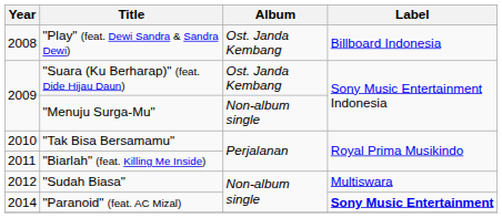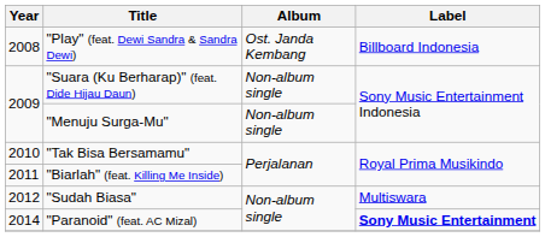"Suara (Ku Berharap)" (feat. Dide Hijau Daun) | Album: Ost. Janda Kembang -> Non-album single
